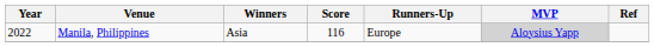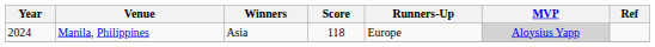Manila, Philippines | Year: 2022 -> 2024
Manila, Philippines | Score: 116 -> 118
